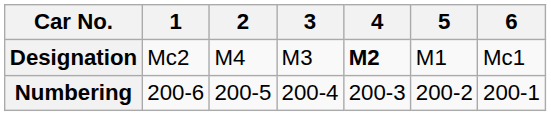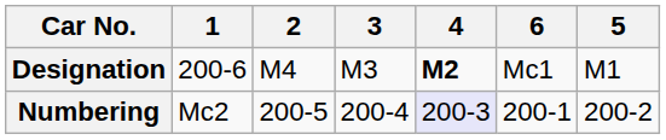columns swapped: 5 <-> 6
Designation | 1: Mc2 -> 200-6
Numbering | 1: 200-6 -> Mc2
Numbering | 4: no background -> lavender background
